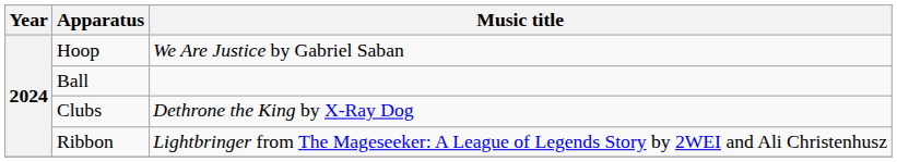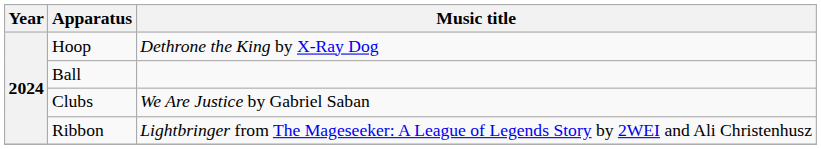Hoop | Music title: We Are Justice by Gabriel Saban -> Dethrone the King by X-Ray Dog
Clubs | Music title: Dethrone the King by X-Ray Dog -> We Are Justice by Gabriel Saban
